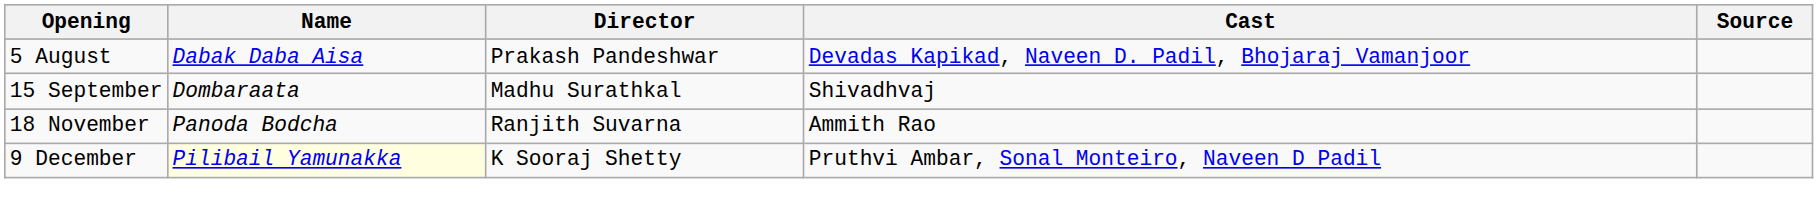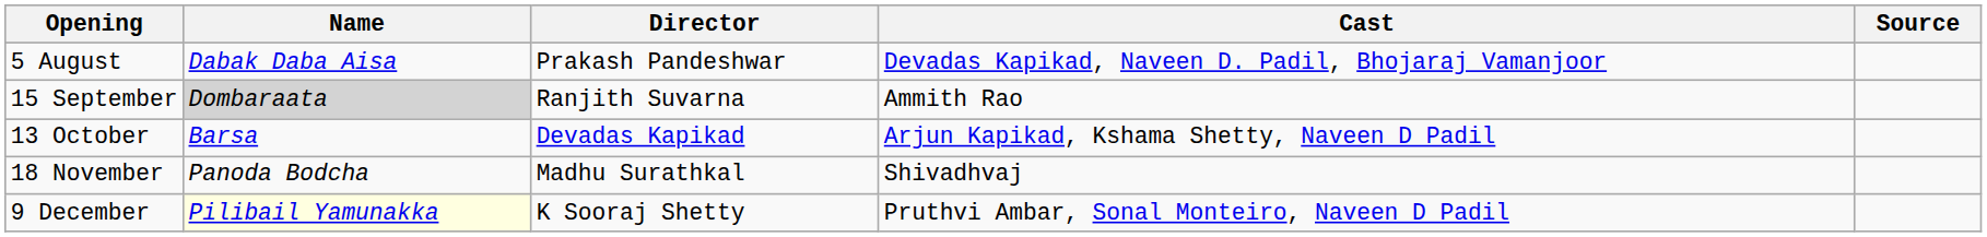15 September | Name: no background -> lightgrey background
15 September | Director: Madhu Surathkal -> Ranjith Suvarna
15 September | Cast: Shivadhvaj -> Ammith Rao
+ row: 13 October | Barsa | Devadas Kapikad | Arjun Kapikad, Kshama Shetty, Naveen D Padil
18 November | Director: Ranjith Suvarna -> Madhu Surathkal
18 November | Cast: Ammith Rao -> Shivadhvaj
